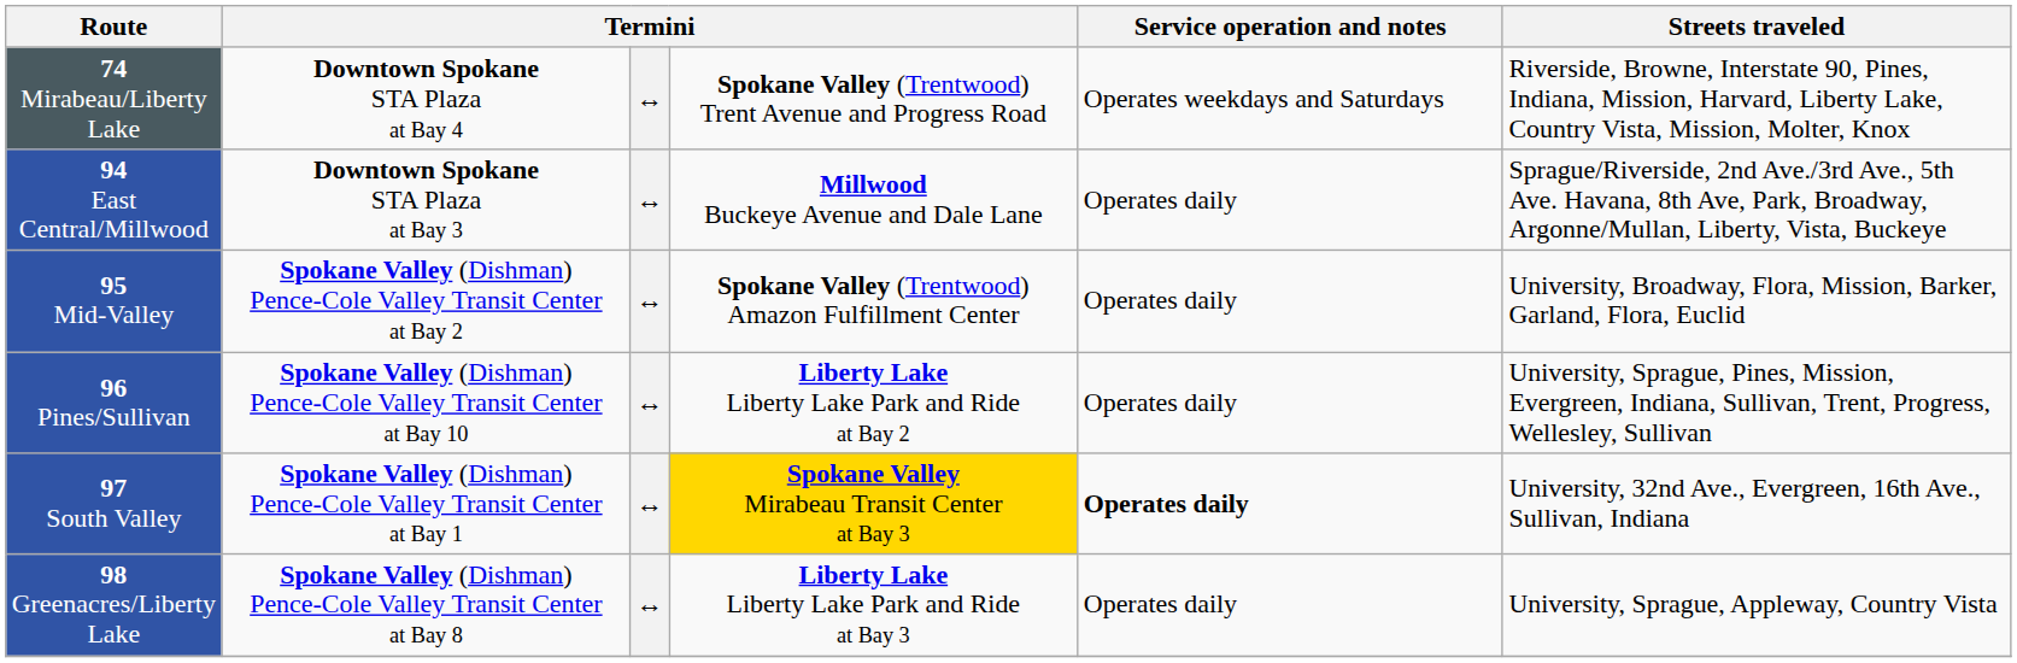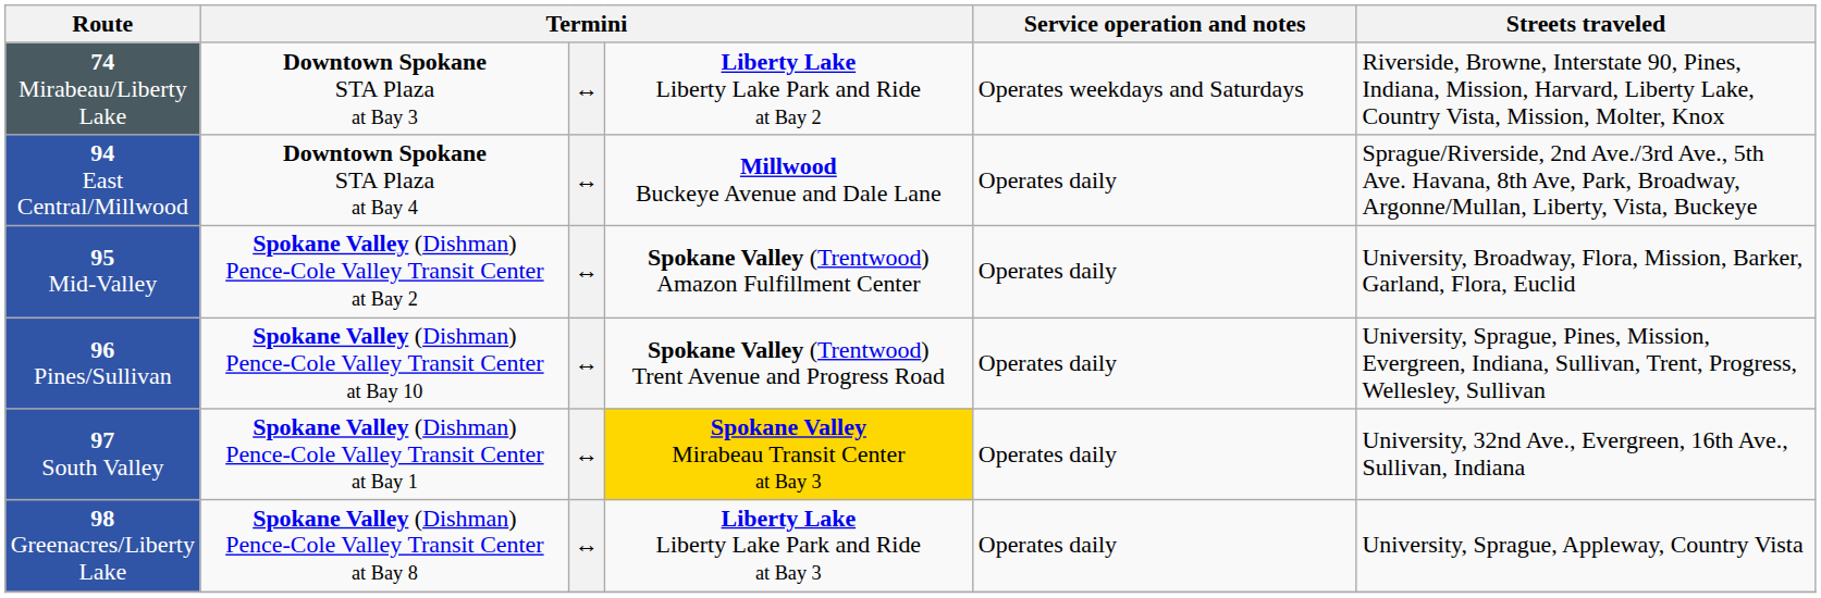74 Mirabeau/Liberty Lake | column 2: Downtown Spokane STA Plaza at Bay 4 -> Downtown Spokane STA Plaza at Bay 3
74 Mirabeau/Liberty Lake | column 4: Spokane Valley (Trentwood) Trent Avenue and Progress Road -> Liberty Lake Liberty Lake Park and Ride at Bay 2
94 East Central/Millwood | column 2: Downtown Spokane STA Plaza at Bay 3 -> Downtown Spokane STA Plaza at Bay 4
96 Pines/Sullivan | column 4: Liberty Lake Liberty Lake Park and Ride at Bay 2 -> Spokane Valley (Trentwood) Trent Avenue and Progress Road
97 South Valley | Service operation and notes: bold -> normal
